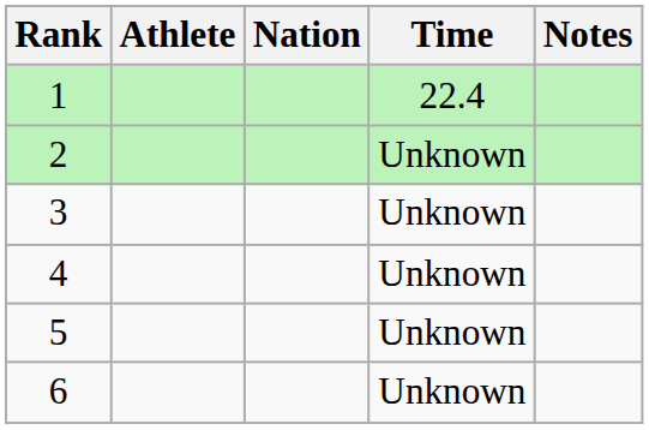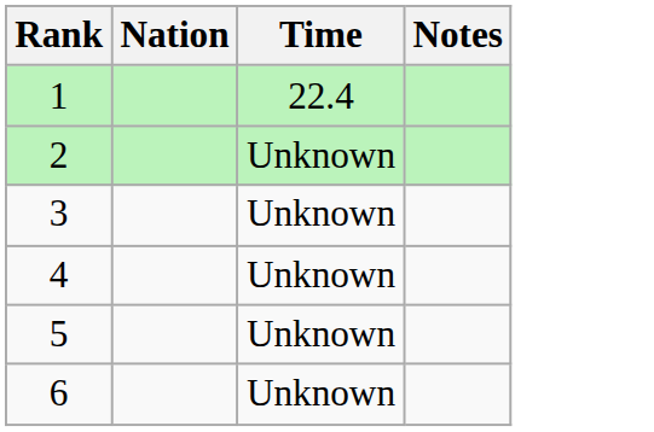- column: Athlete
